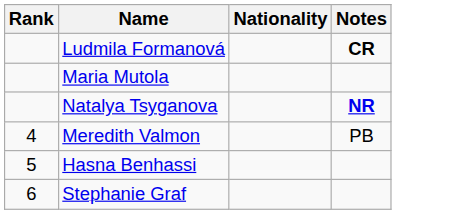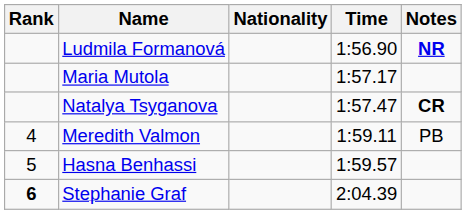+ column: Time | 1:56.90 | 1:57.17 | 1:57.47 | 1:59.11 | 1:59.57 | 2:04.39
Ludmila Formanová | Notes: CR -> NR
Natalya Tsyganova | Notes: NR -> CR
Stephanie Graf | Rank: normal -> bold
